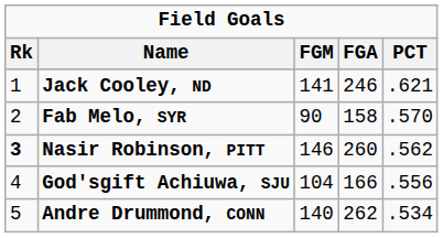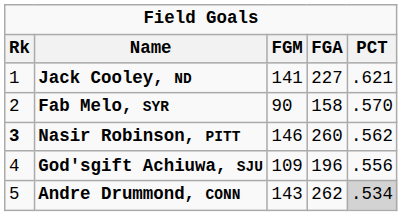Jack Cooley, ND | FGA: 246 -> 227
God'sgift Achiuwa, SJU | FGM: 104 -> 109
God'sgift Achiuwa, SJU | FGA: 166 -> 196
Andre Drummond, CONN | FGM: 140 -> 143
Andre Drummond, CONN | PCT: no background -> lightgrey background
